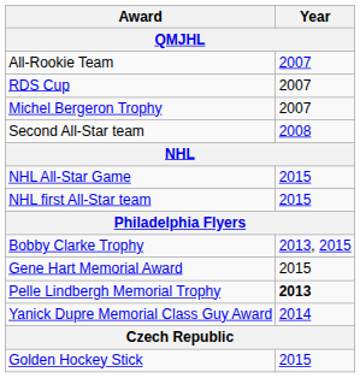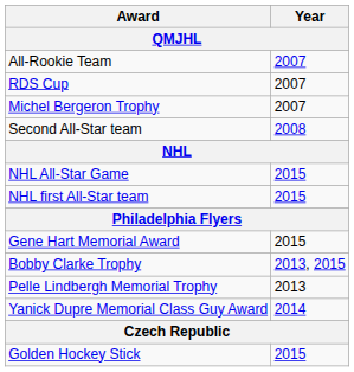rows swapped: Bobby Clarke Trophy <-> Gene Hart Memorial Award
Pelle Lindbergh Memorial Trophy | Year: bold -> normal
